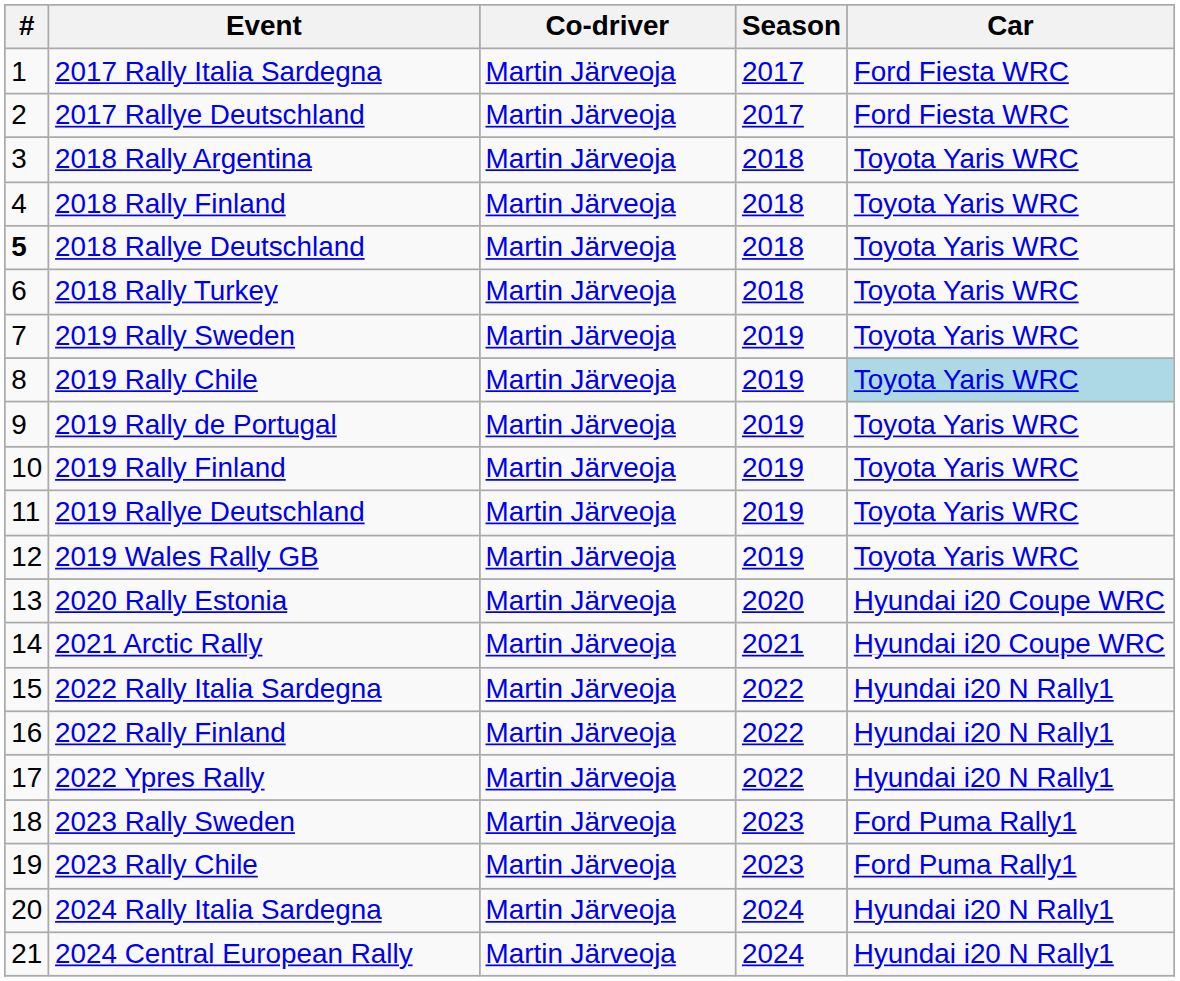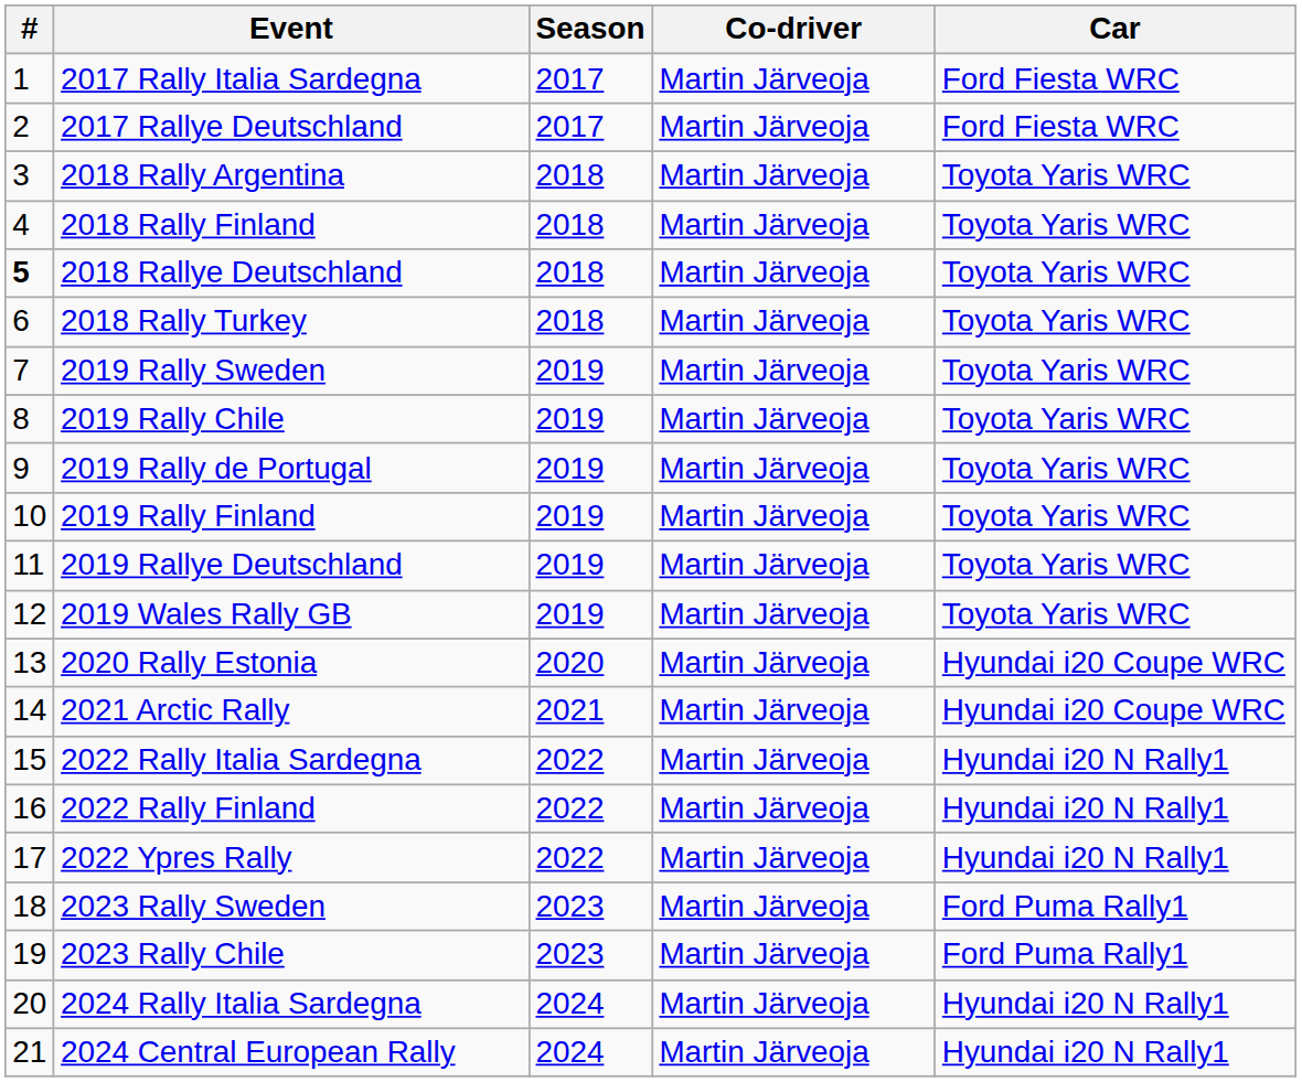columns swapped: Season <-> Co-driver
2019 Rally Chile | Car: lightblue background -> no background
